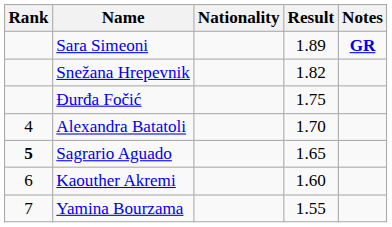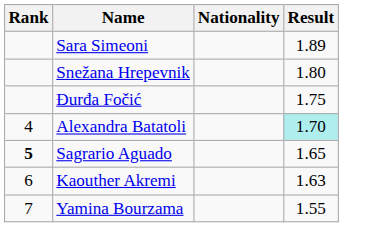- column: Notes | GR
Snežana Hrepevnik | Result: 1.82 -> 1.80
Alexandra Batatoli | Result: no background -> paleturquoise background
Kaouther Akremi | Result: 1.60 -> 1.63
